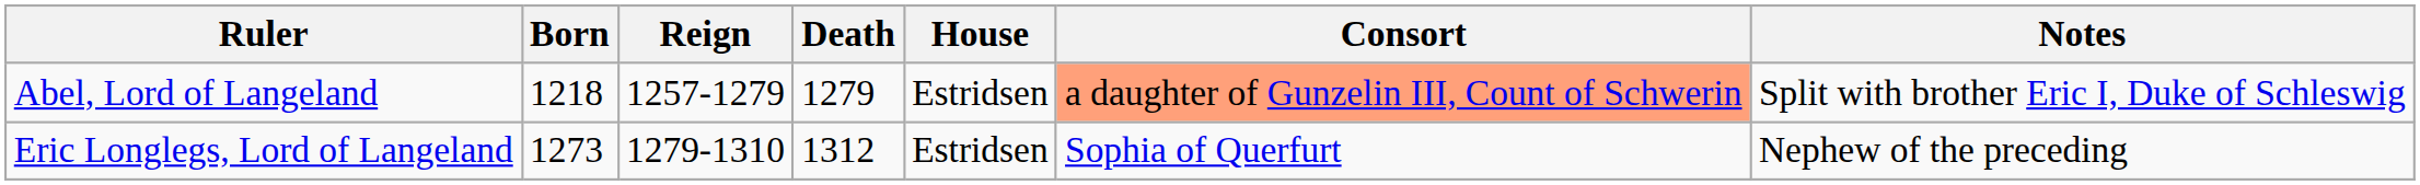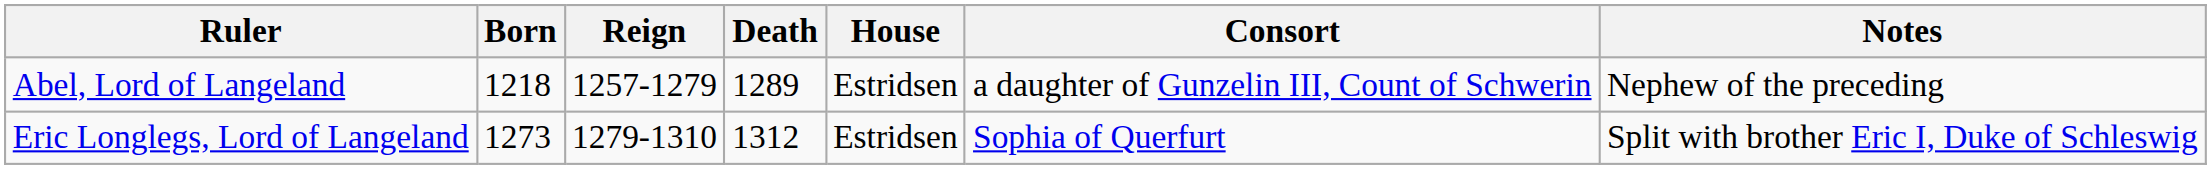Abel, Lord of Langeland | Death: 1279 -> 1289
Abel, Lord of Langeland | Consort: lightsalmon background -> no background
Abel, Lord of Langeland | Notes: Split with brother Eric I, Duke of Schleswig -> Nephew of the preceding
Eric Longlegs, Lord of Langeland | Notes: Nephew of the preceding -> Split with brother Eric I, Duke of Schleswig
